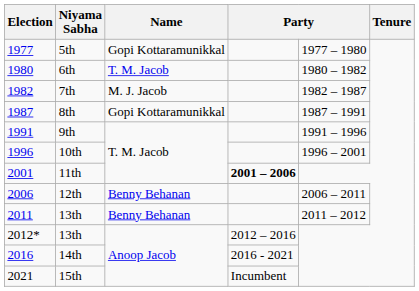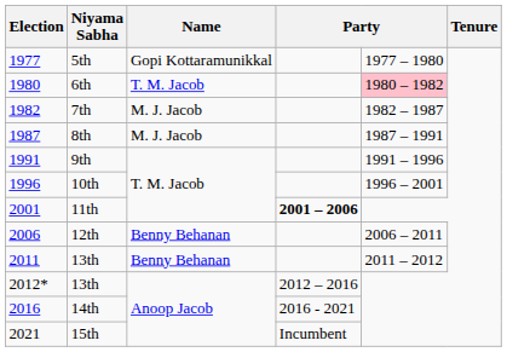6th | column 5: no background -> pink background
8th | Name: Gopi Kottaramunikkal -> M. J. Jacob
